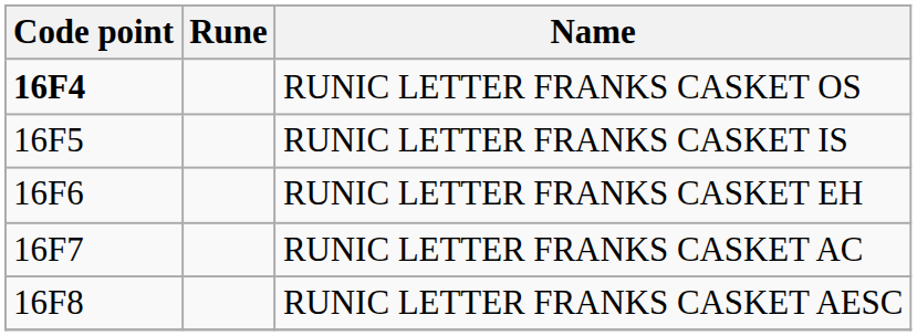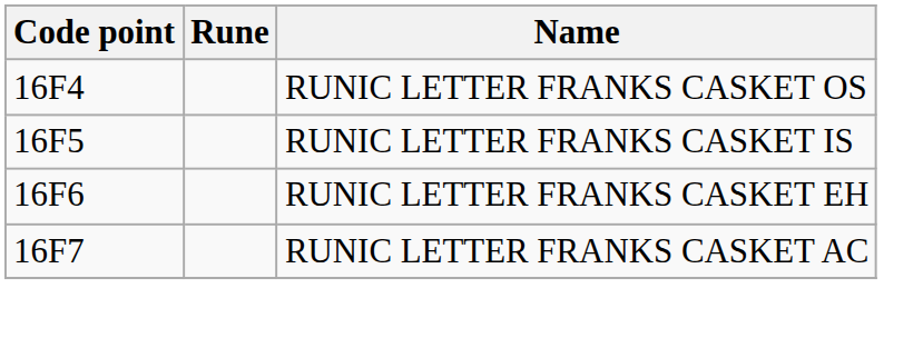RUNIC LETTER FRANKS CASKET OS | Code point: bold -> normal
- row: 16F8 | RUNIC LETTER FRANKS CASKET AESC
